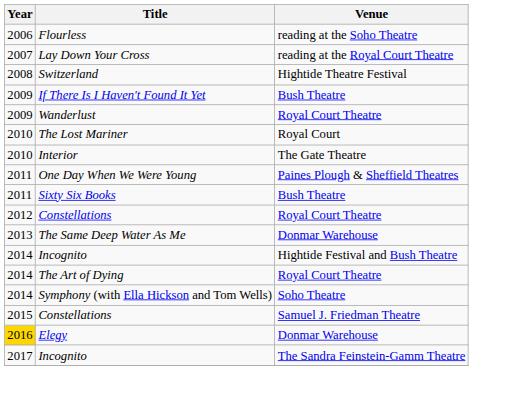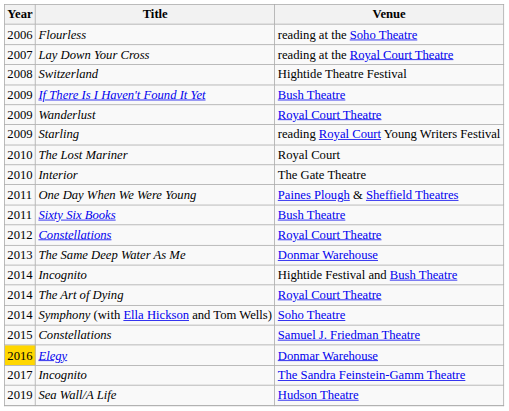+ row: 2009 | Starling | reading Royal Court Young Writers Festival
+ row: 2019 | Sea Wall/A Life | Hudson Theatre
